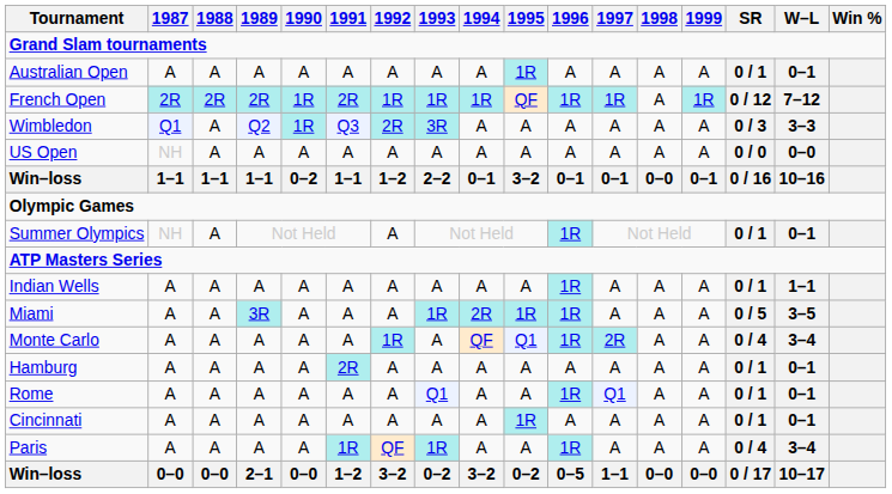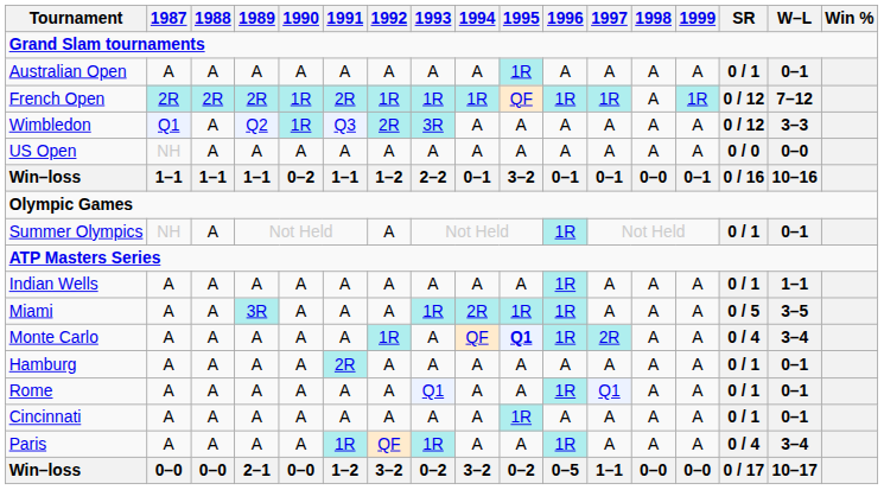Wimbledon | SR: 0 / 3 -> 0 / 12
Monte Carlo | 1995: normal -> bold
